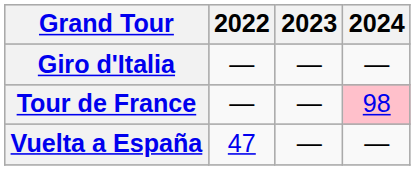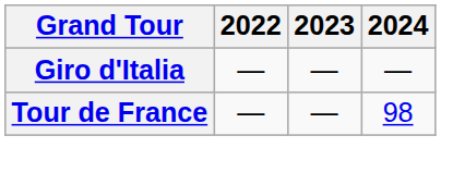Tour de France | 2024: pink background -> no background
- row: Vuelta a España | 47 | — | —
